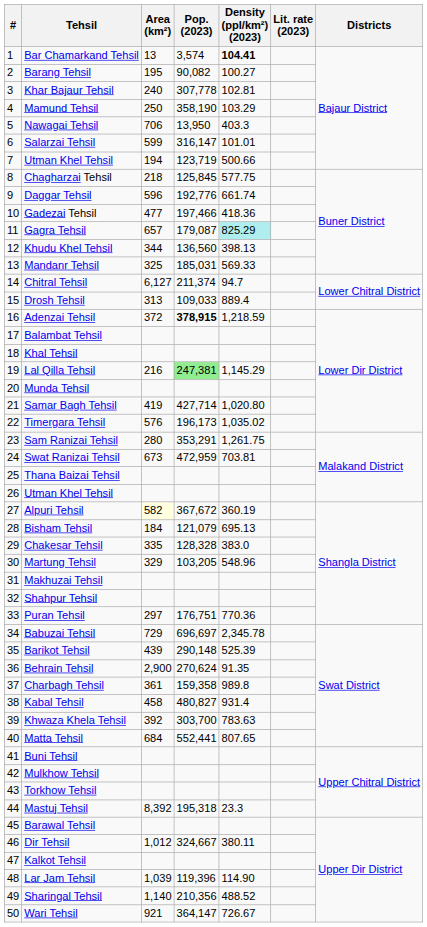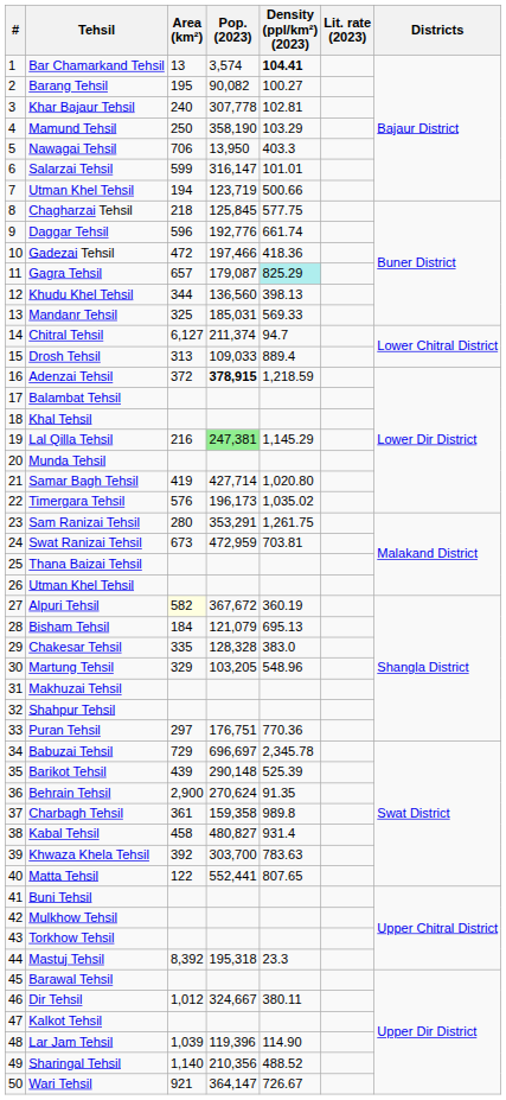Gadezai Tehsil | Area (km²): 477 -> 472
Matta Tehsil | Area (km²): 684 -> 122
